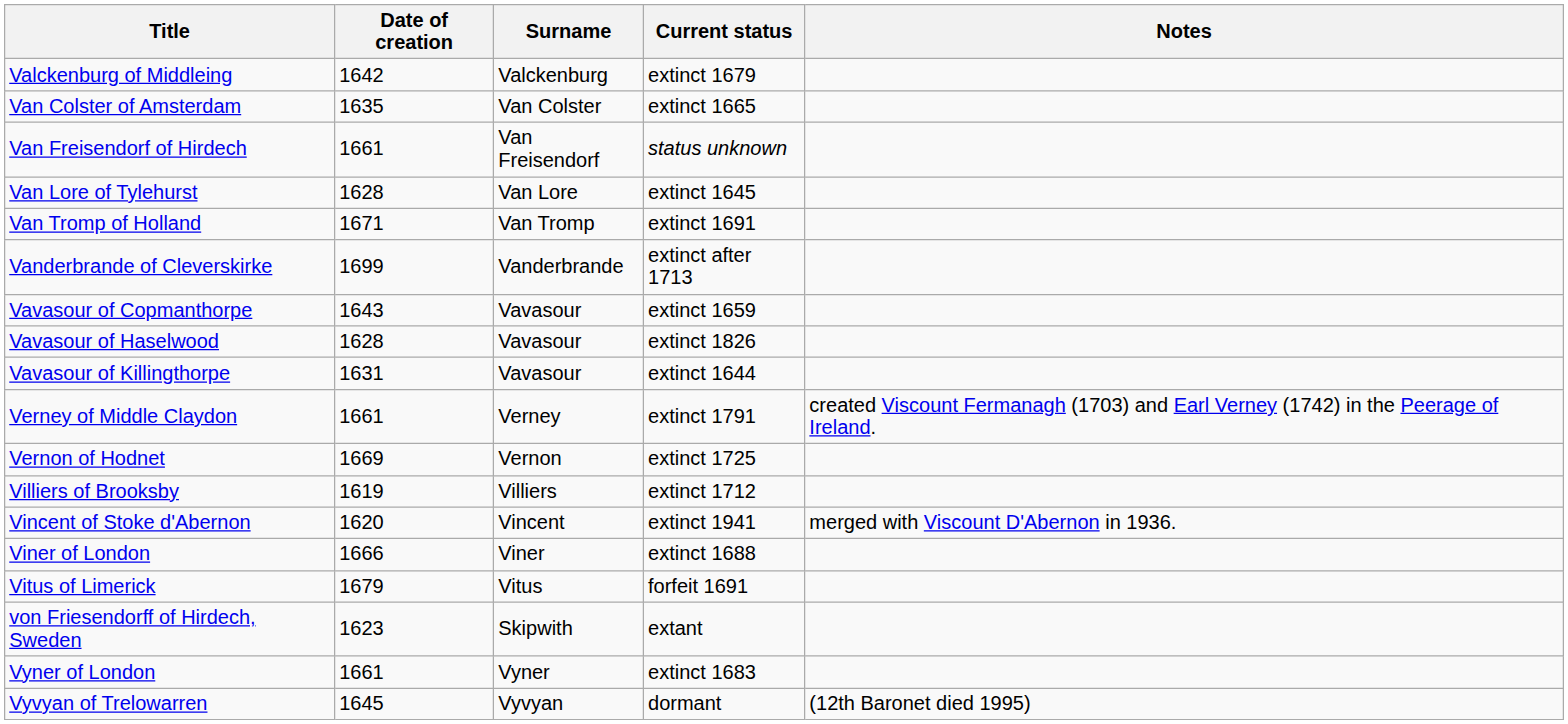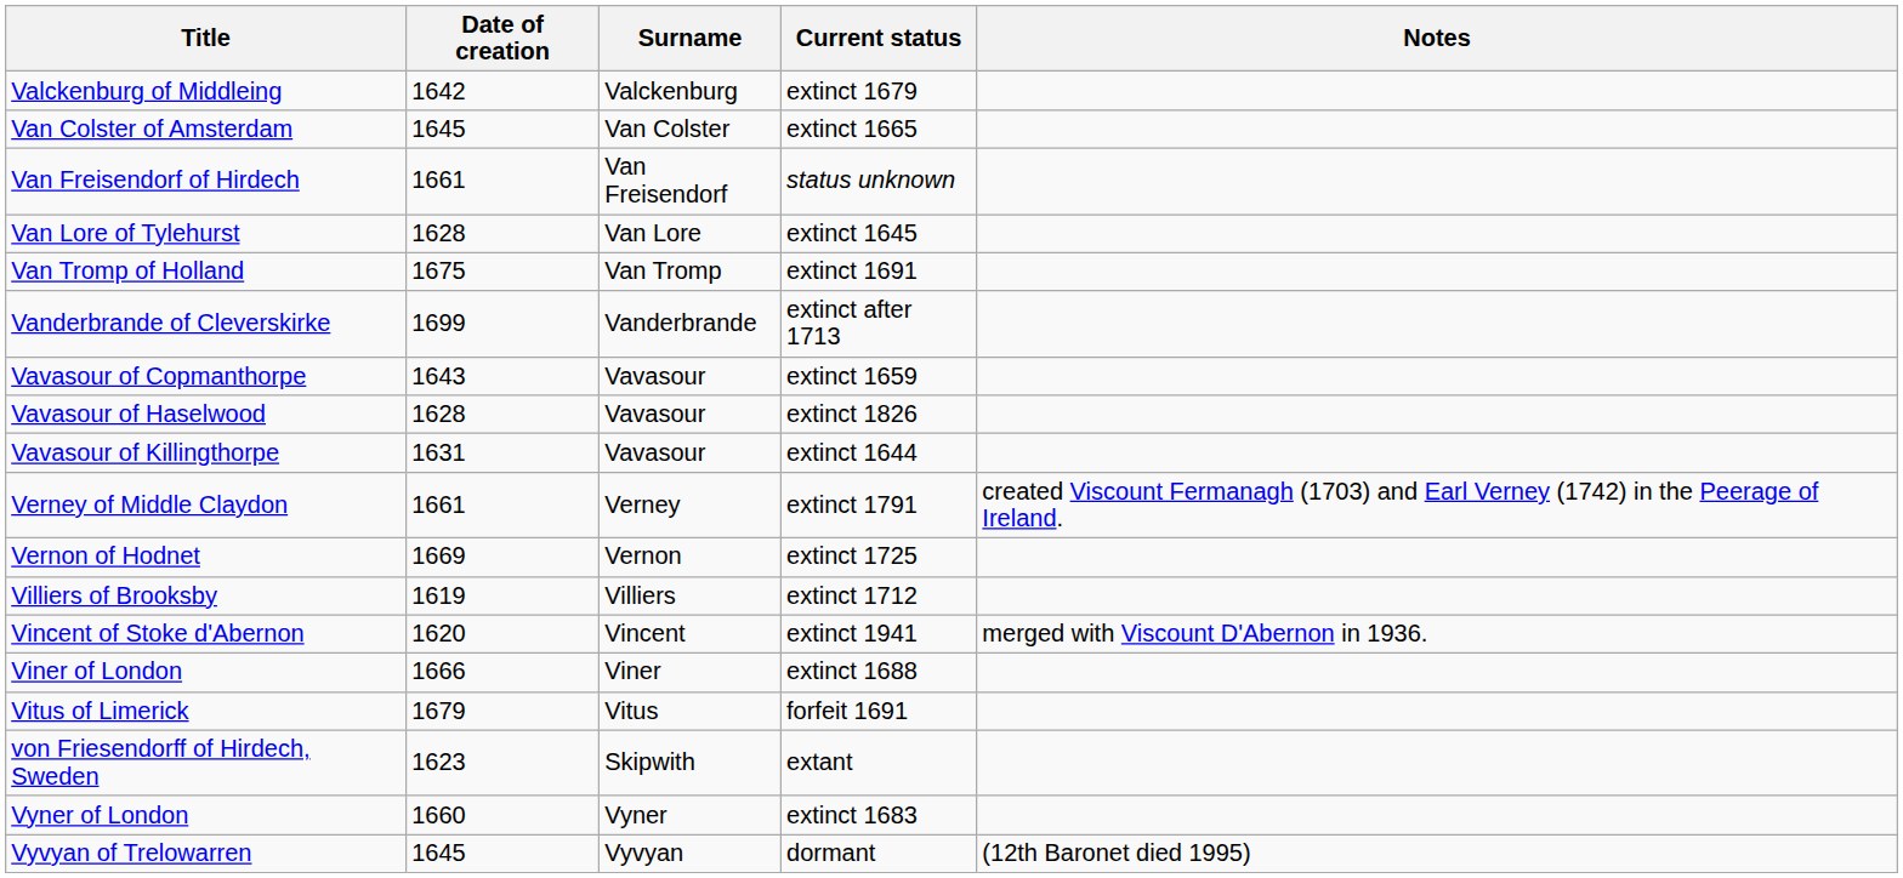Van Colster of Amsterdam | Date of creation: 1635 -> 1645
Van Tromp of Holland | Date of creation: 1671 -> 1675
Vyner of London | Date of creation: 1661 -> 1660
